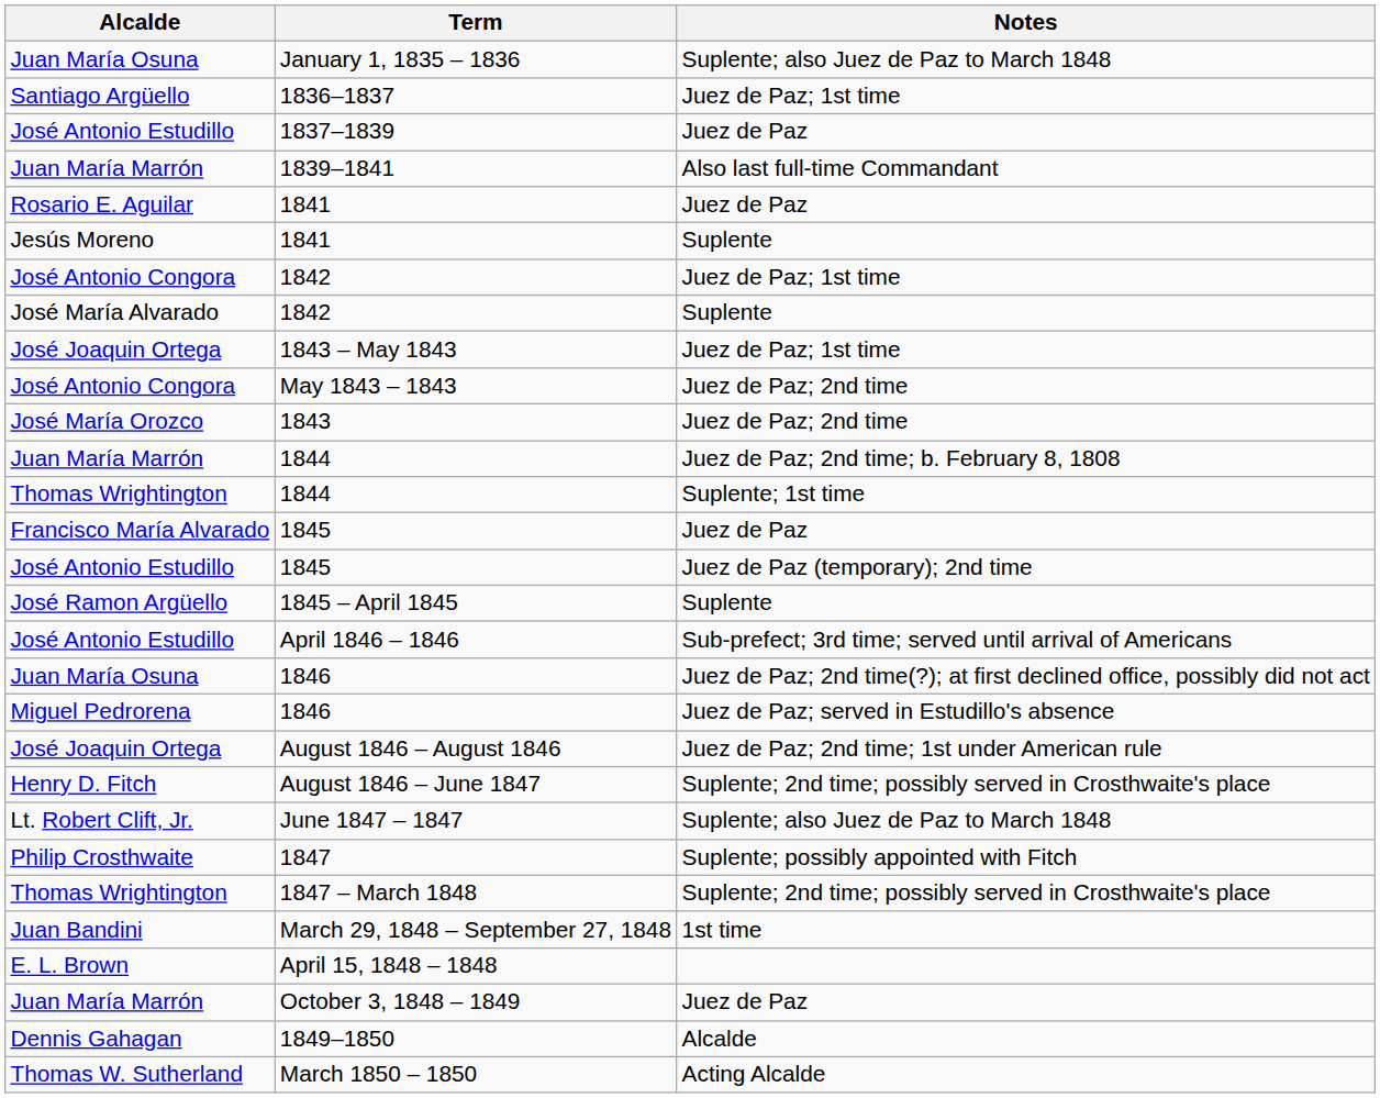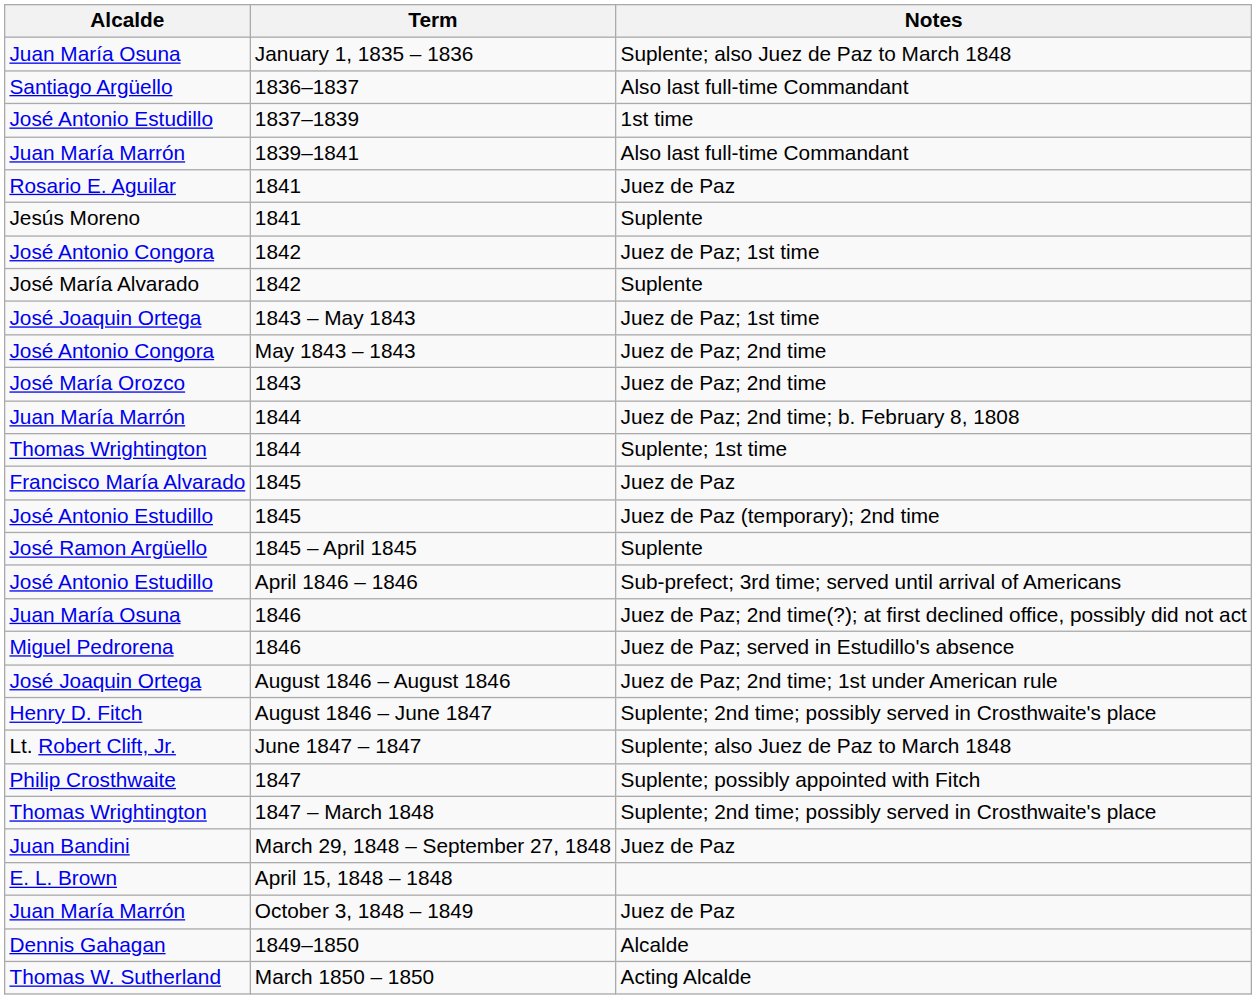1836–1837 | Notes: Juez de Paz; 1st time -> Also last full-time Commandant
1837–1839 | Notes: Juez de Paz -> 1st time
March 29, 1848 – September 27, 1848 | Notes: 1st time -> Juez de Paz
